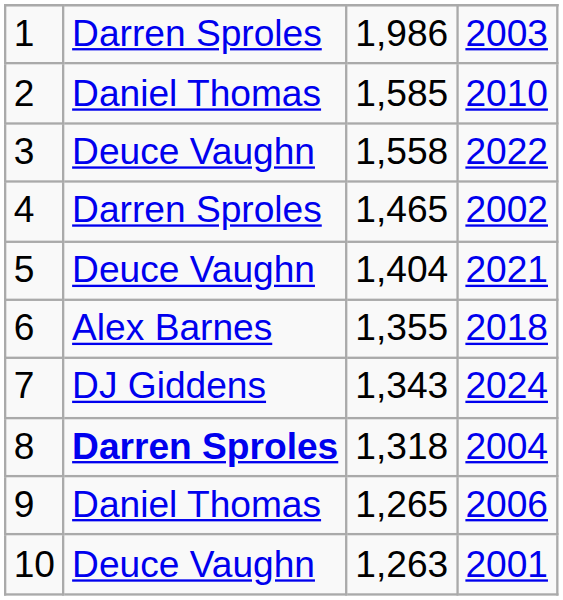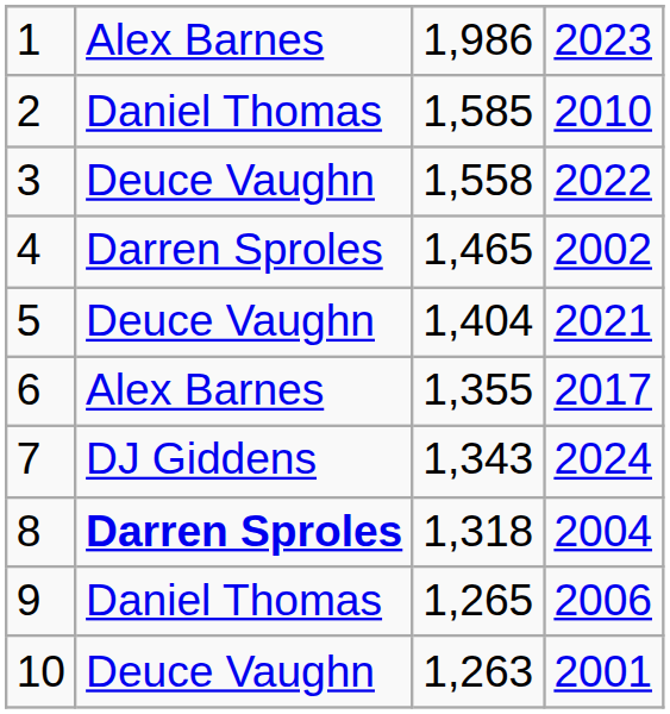1 | column 2: Darren Sproles -> Alex Barnes
1 | column 4: 2003 -> 2023
6 | column 4: 2018 -> 2017
